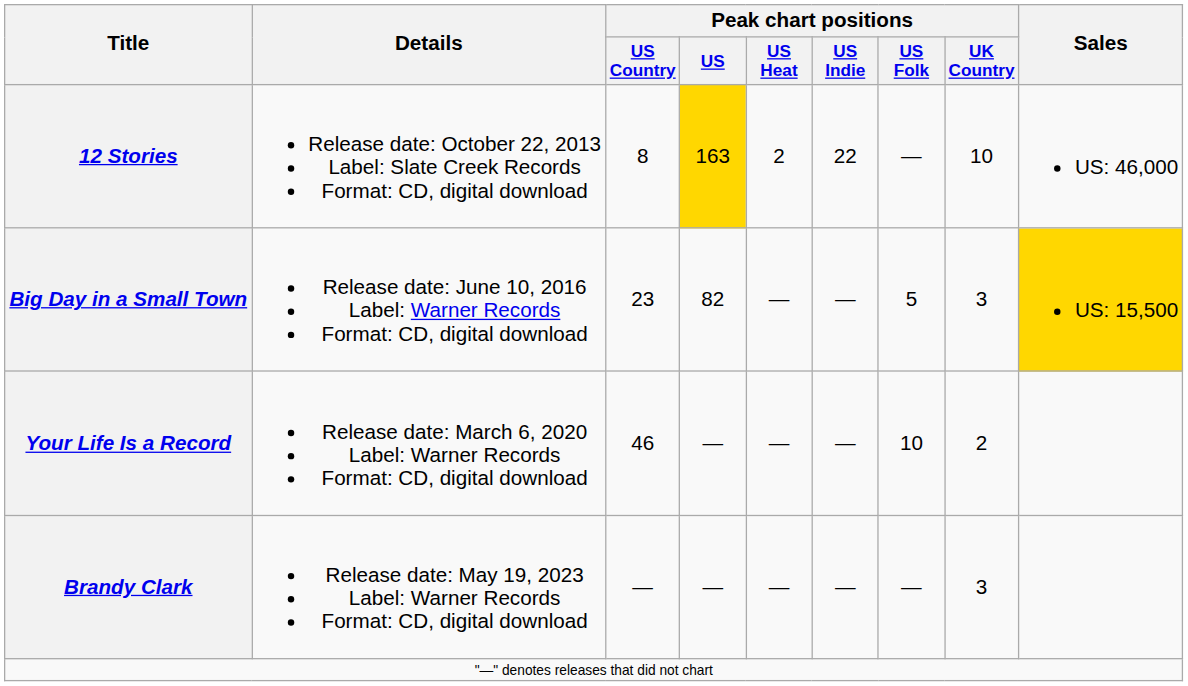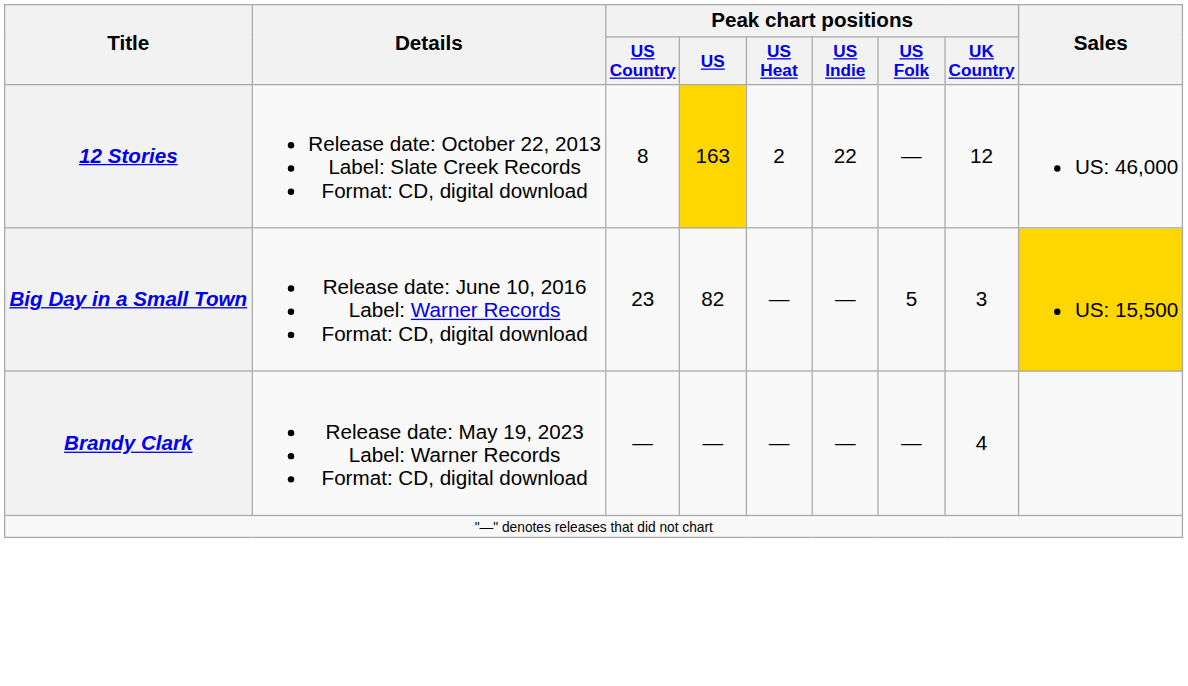12 Stories | Peak chart positions / UK Country: 10 -> 12
- row: Your Life Is a Record | Release date: March 6, 2020 Label: Warner Records Format: CD, digital download | 46 | — | — | — | 10 | 2
Brandy Clark | Peak chart positions / UK Country: 3 -> 4
